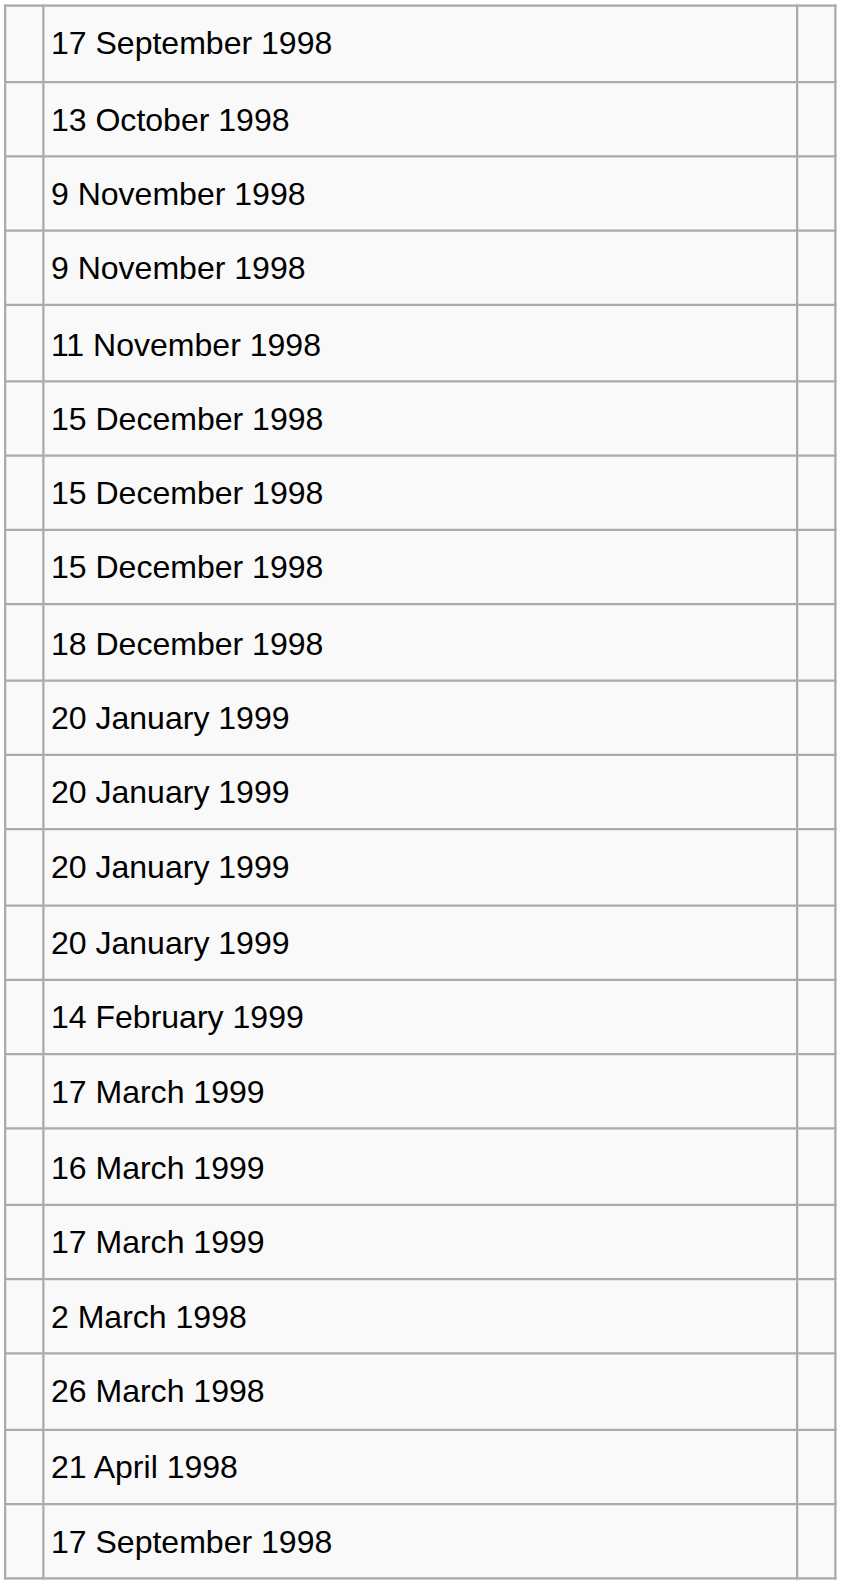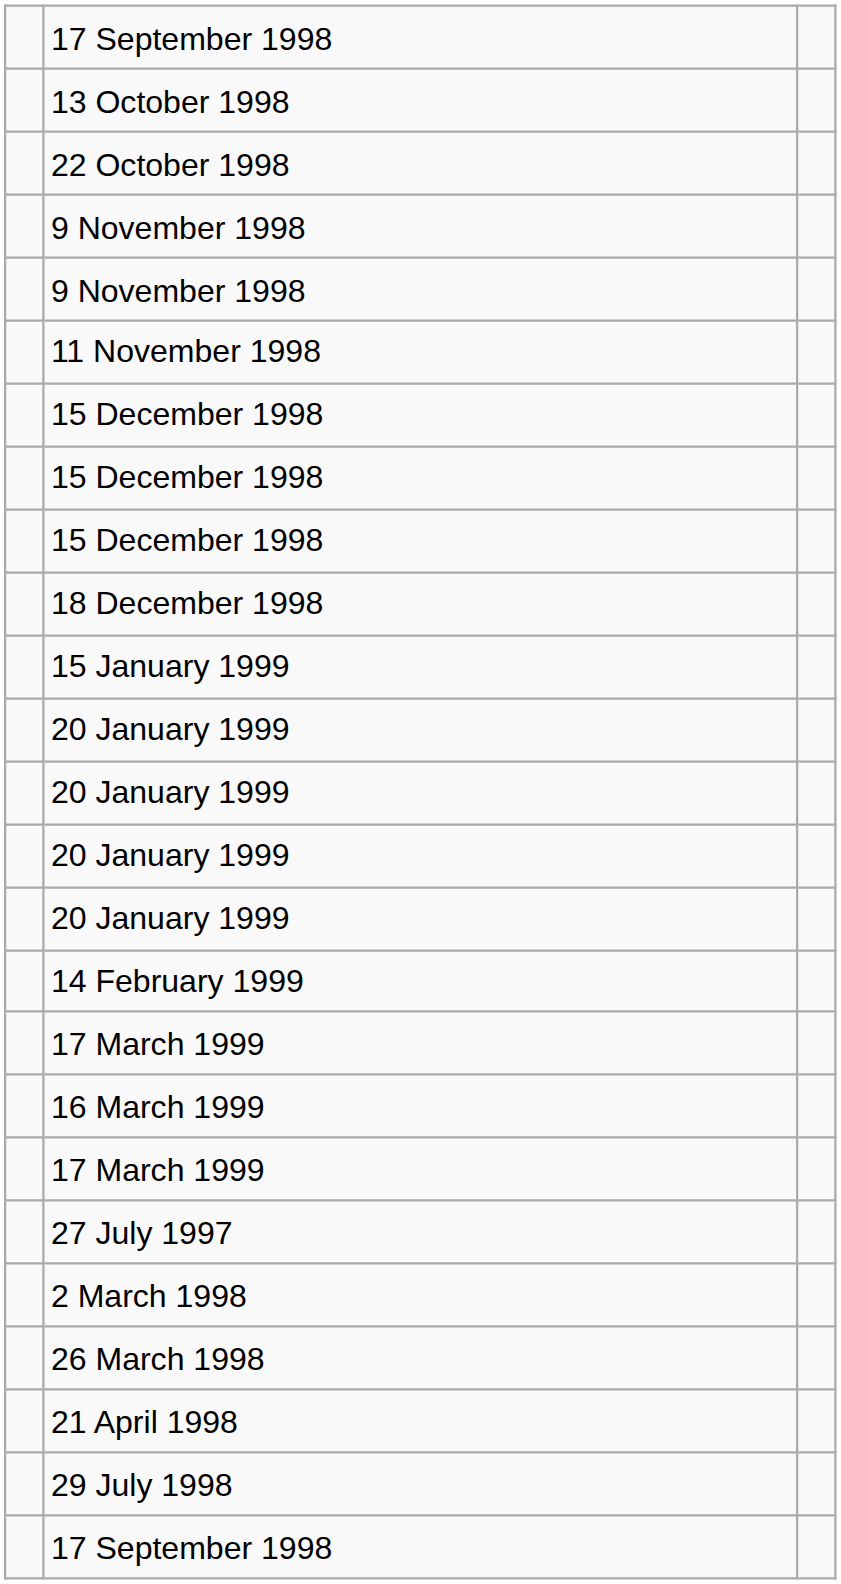+ row: 22 October 1998
+ row: 15 January 1999
+ row: 27 July 1997
+ row: 29 July 1998
